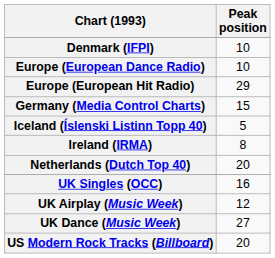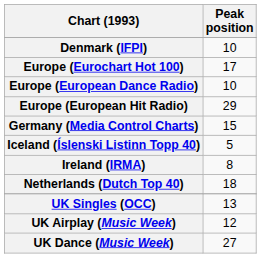+ row: Europe (Eurochart Hot 100) | 17
Netherlands (Dutch Top 40) | Peak position: 20 -> 18
UK Singles (OCC) | Peak position: 16 -> 13
- row: US Modern Rock Tracks (Billboard) | 20
